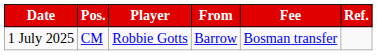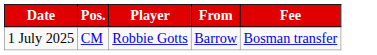- column: Ref.
